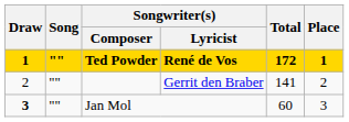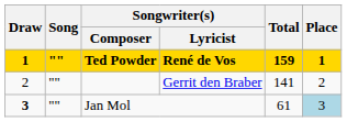Ted Powder | Total: 172 -> 159
Jan Mol | Total: 60 -> 61
Jan Mol | Place: no background -> lightblue background
